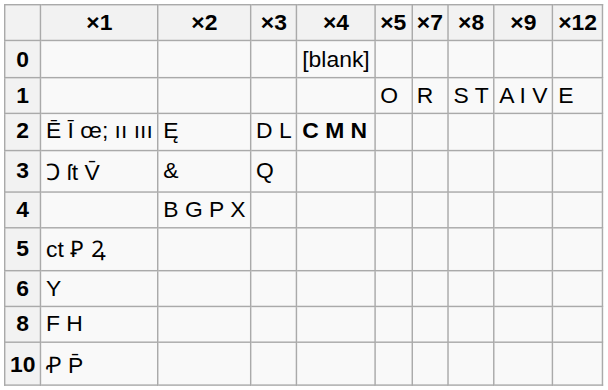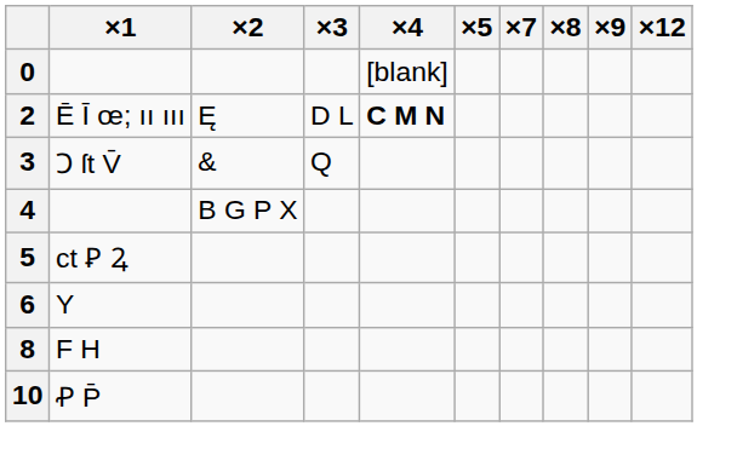- row: 1 | O | R | S T | A I V | E
